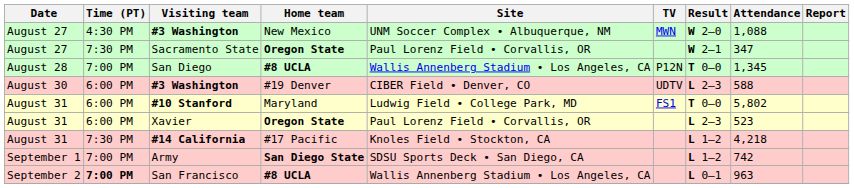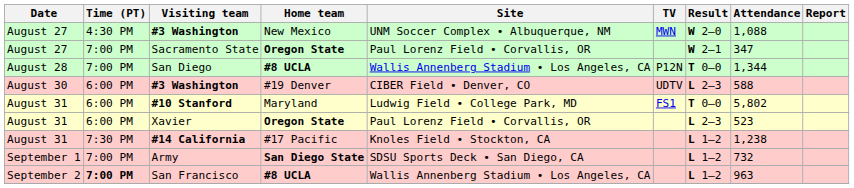Sacramento State | Time (PT): 7:30 PM -> 7:00 PM
San Diego | Attendance: 1,345 -> 1,344
#14 California | Attendance: 4,218 -> 1,238
Army | Attendance: 742 -> 732
San Francisco | Result: L 0–1 -> L 1–2
